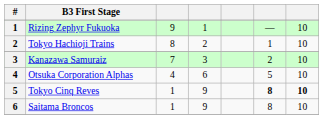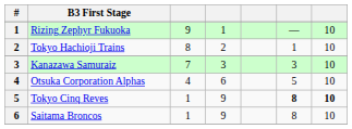Kanazawa Samuraiz | column 6: 2 -> 3
